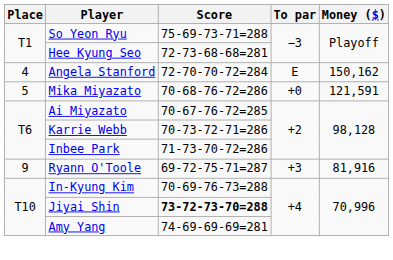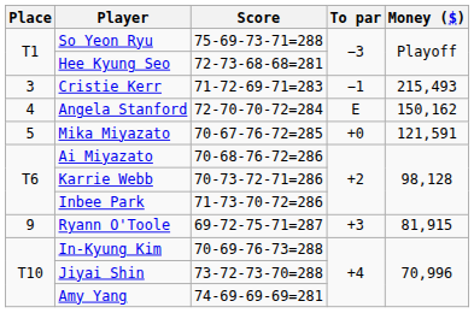+ row: 3 | Cristie Kerr | 71-72-69-71=283 | −1 | 215,493
Mika Miyazato | Score: 70-68-76-72=286 -> 70-67-76-72=285
Ai Miyazato | Score: 70-67-76-72=285 -> 70-68-76-72=286
Ryann O'Toole | Money ($): 81,916 -> 81,915
Jiyai Shin | Score: bold -> normal
